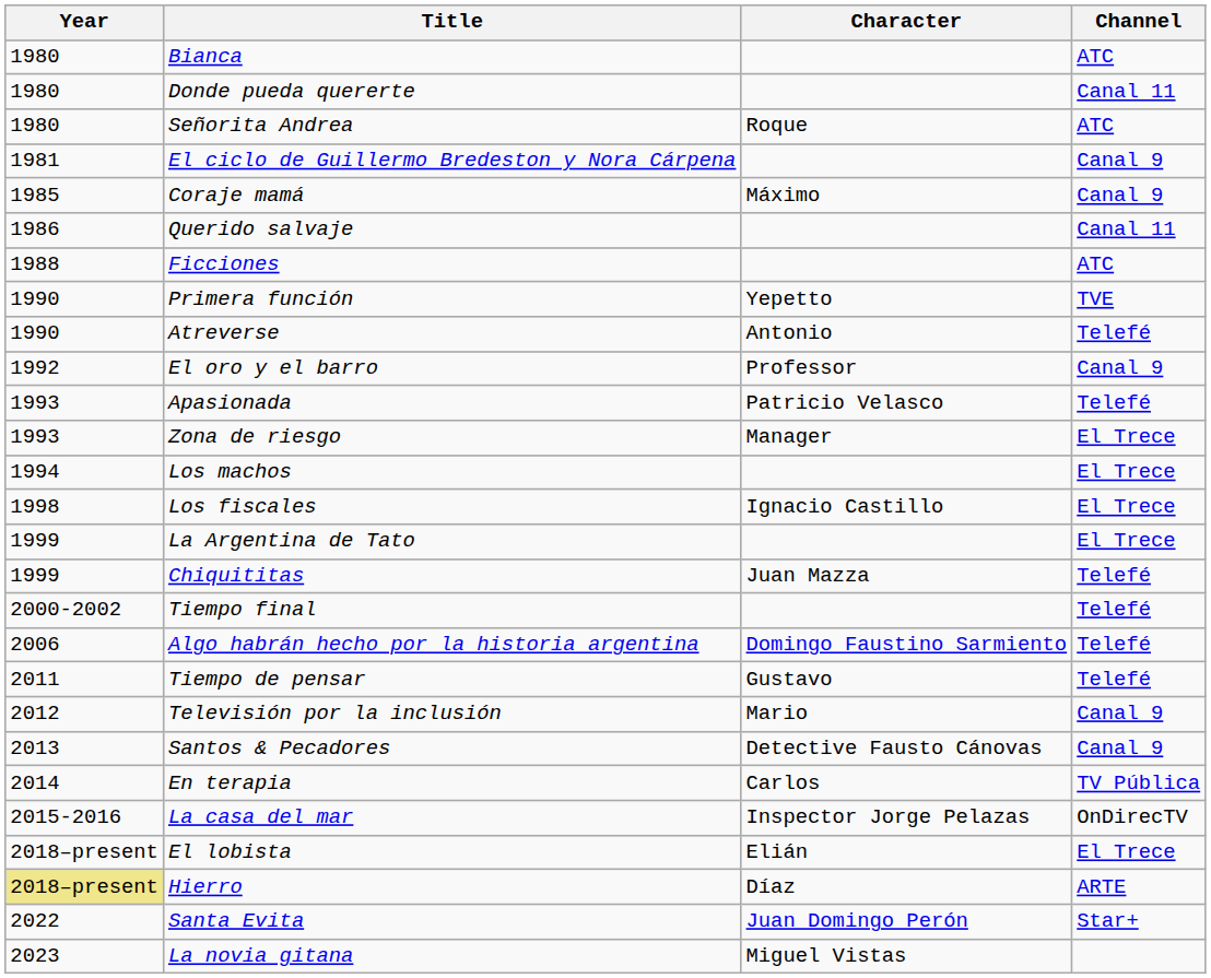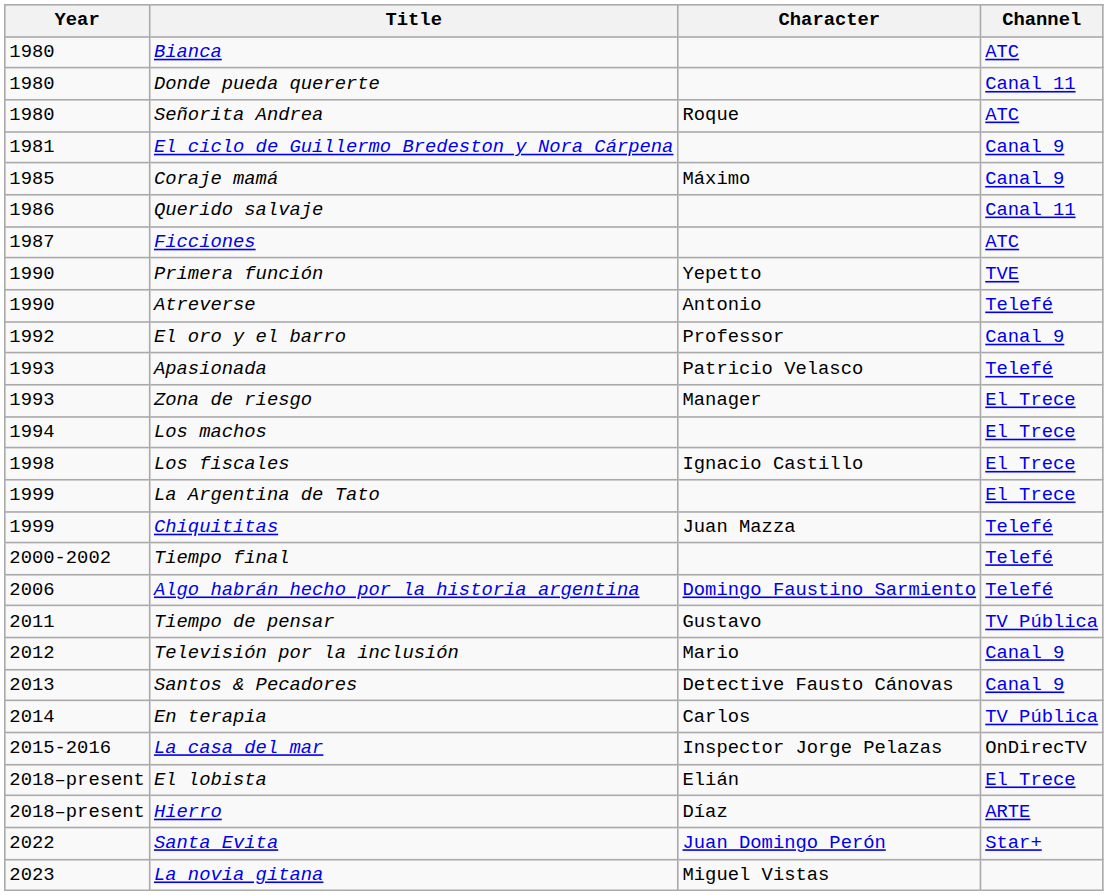Ficciones | Year: 1988 -> 1987
Tiempo de pensar | Channel: Telefé -> TV Pública
Hierro | Year: khaki background -> no background
